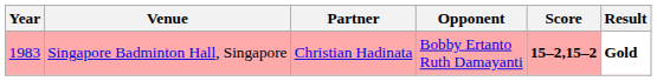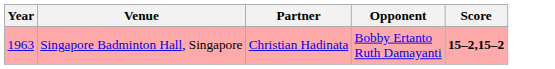- column: Result | Gold
Singapore Badminton Hall, Singapore | Year: 1983 -> 1963
